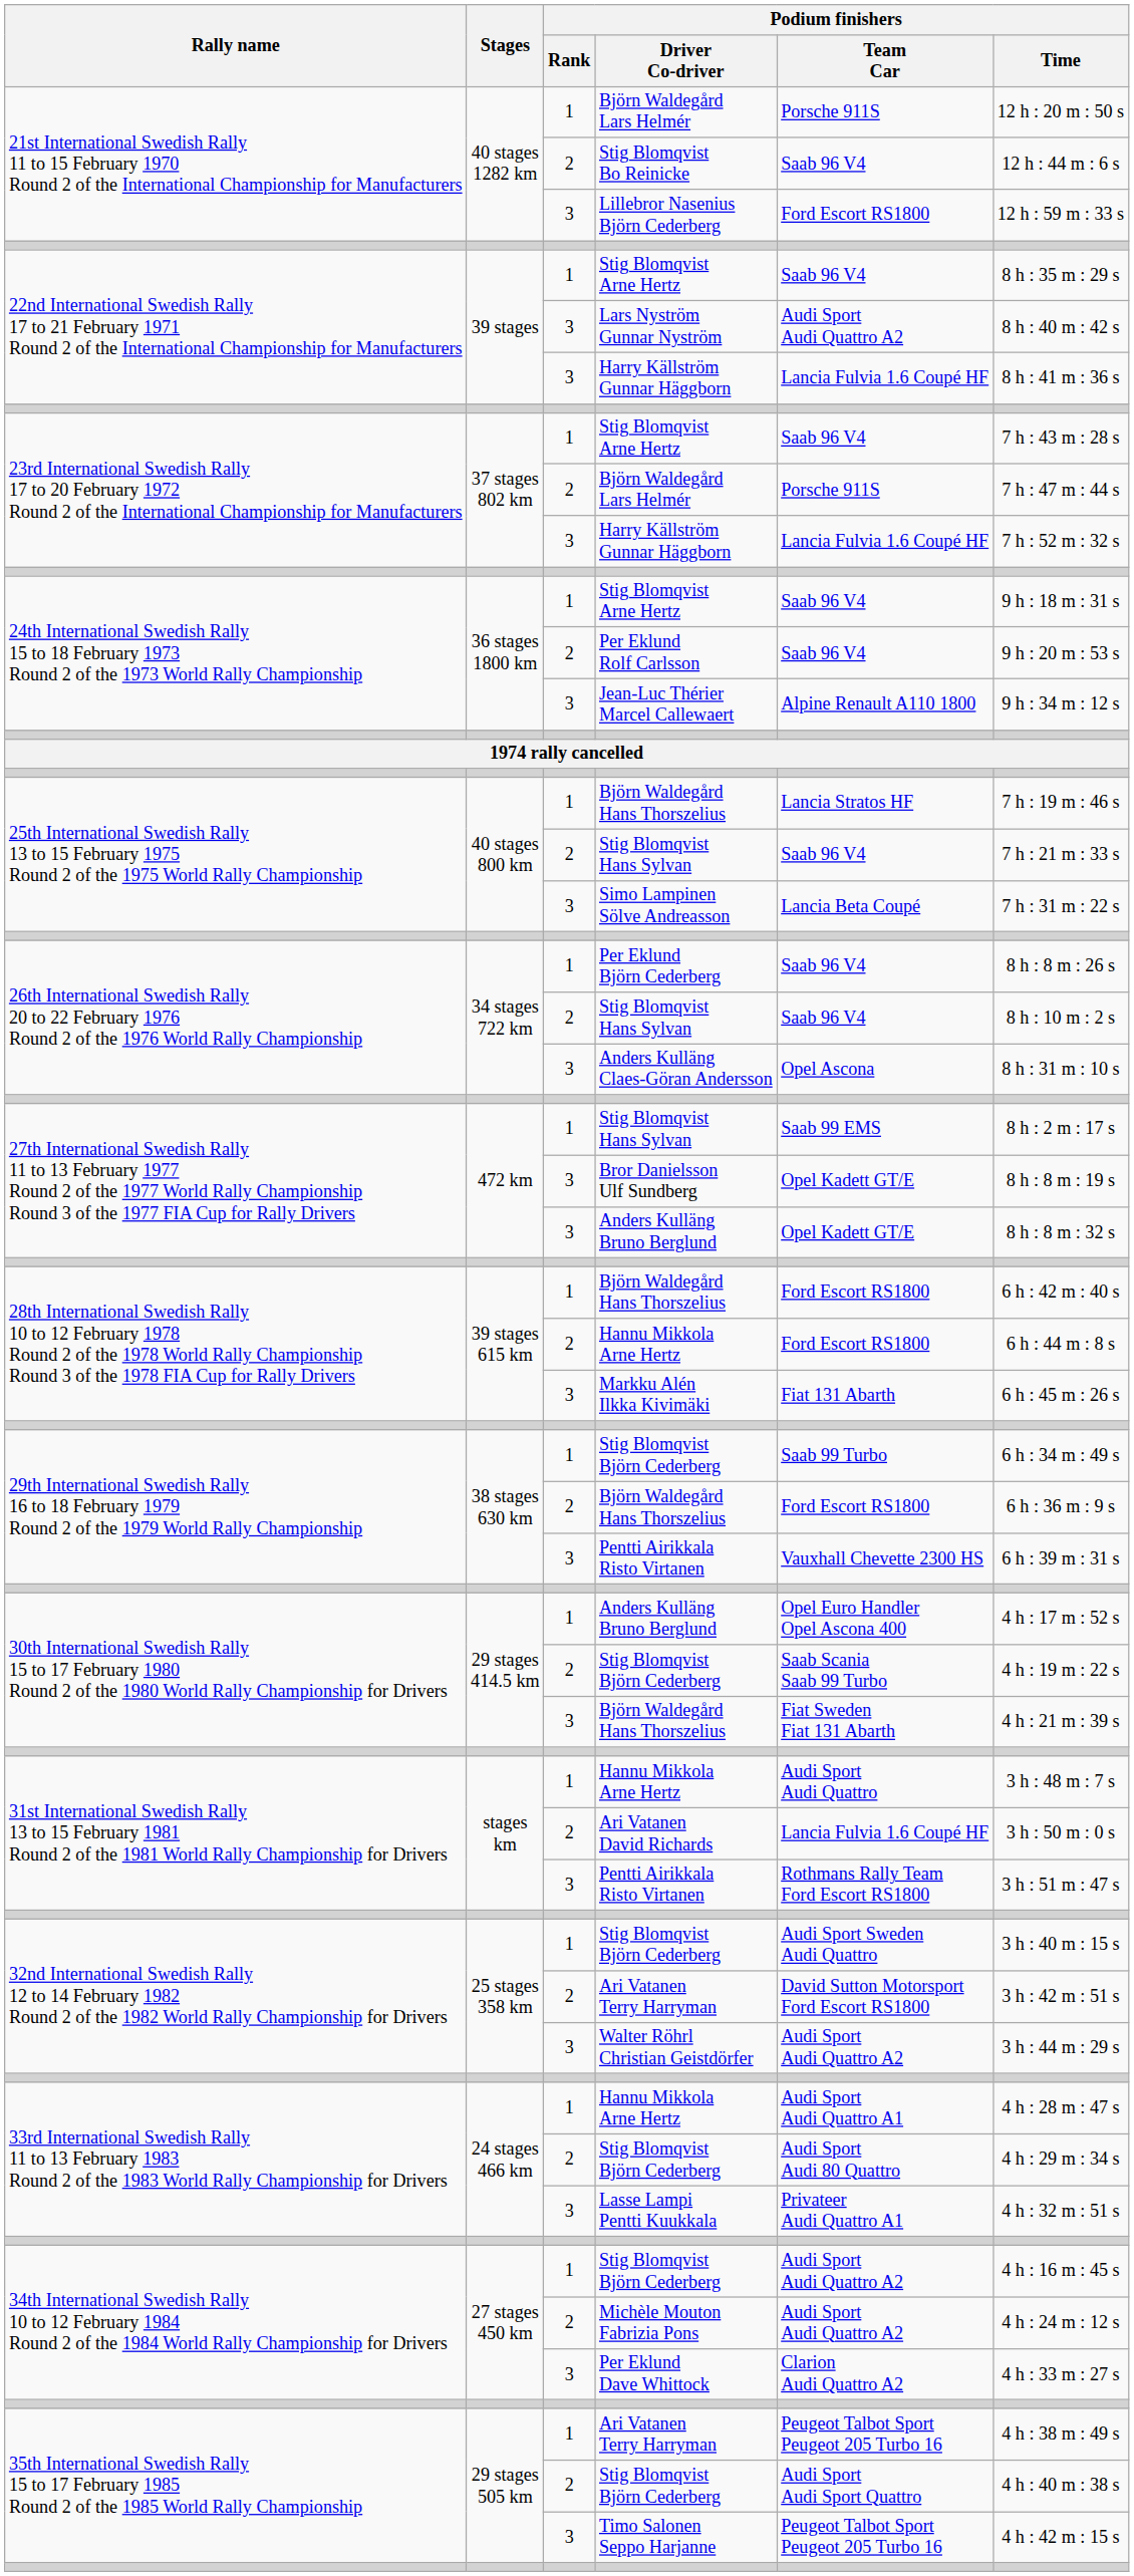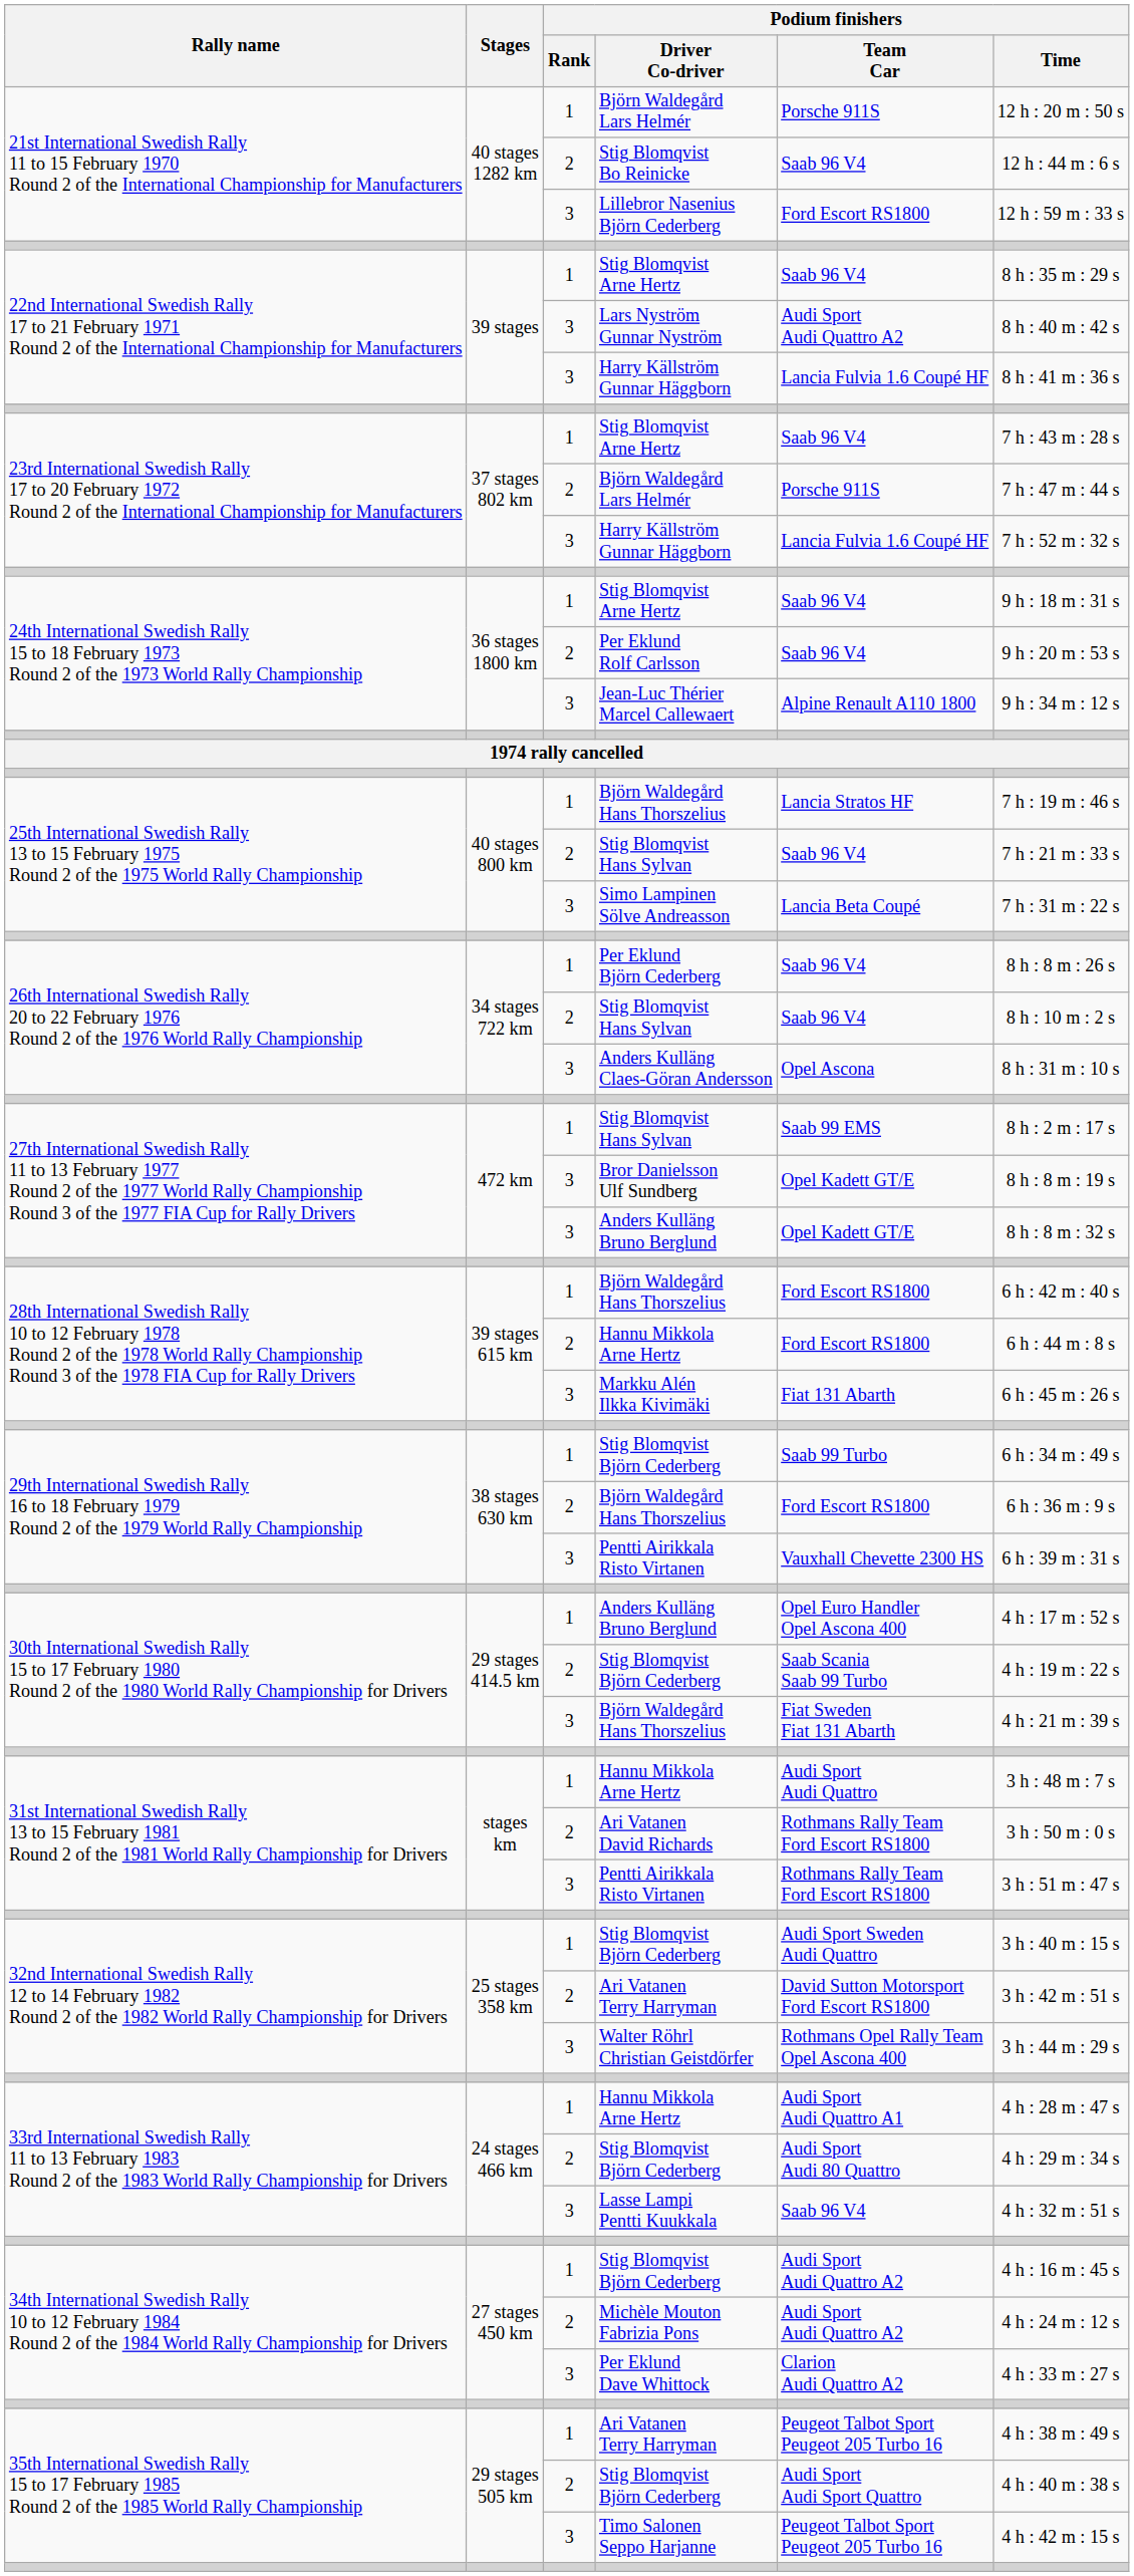Ari Vatanen David Richards | Podium finishers / Team Car: Lancia Fulvia 1.6 Coupé HF -> Rothmans Rally Team Ford Escort RS1800
Walter Röhrl Christian Geistdörfer | Podium finishers / Team Car: Audi Sport Audi Quattro A2 -> Rothmans Opel Rally Team Opel Ascona 400
Lasse Lampi Pentti Kuukkala | Podium finishers / Team Car: Privateer Audi Quattro A1 -> Saab 96 V4
